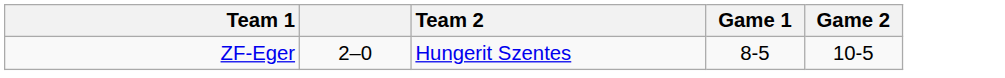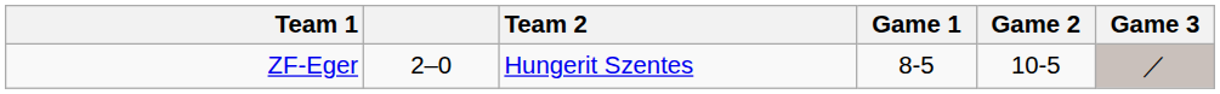+ column: Game 3 | ／
